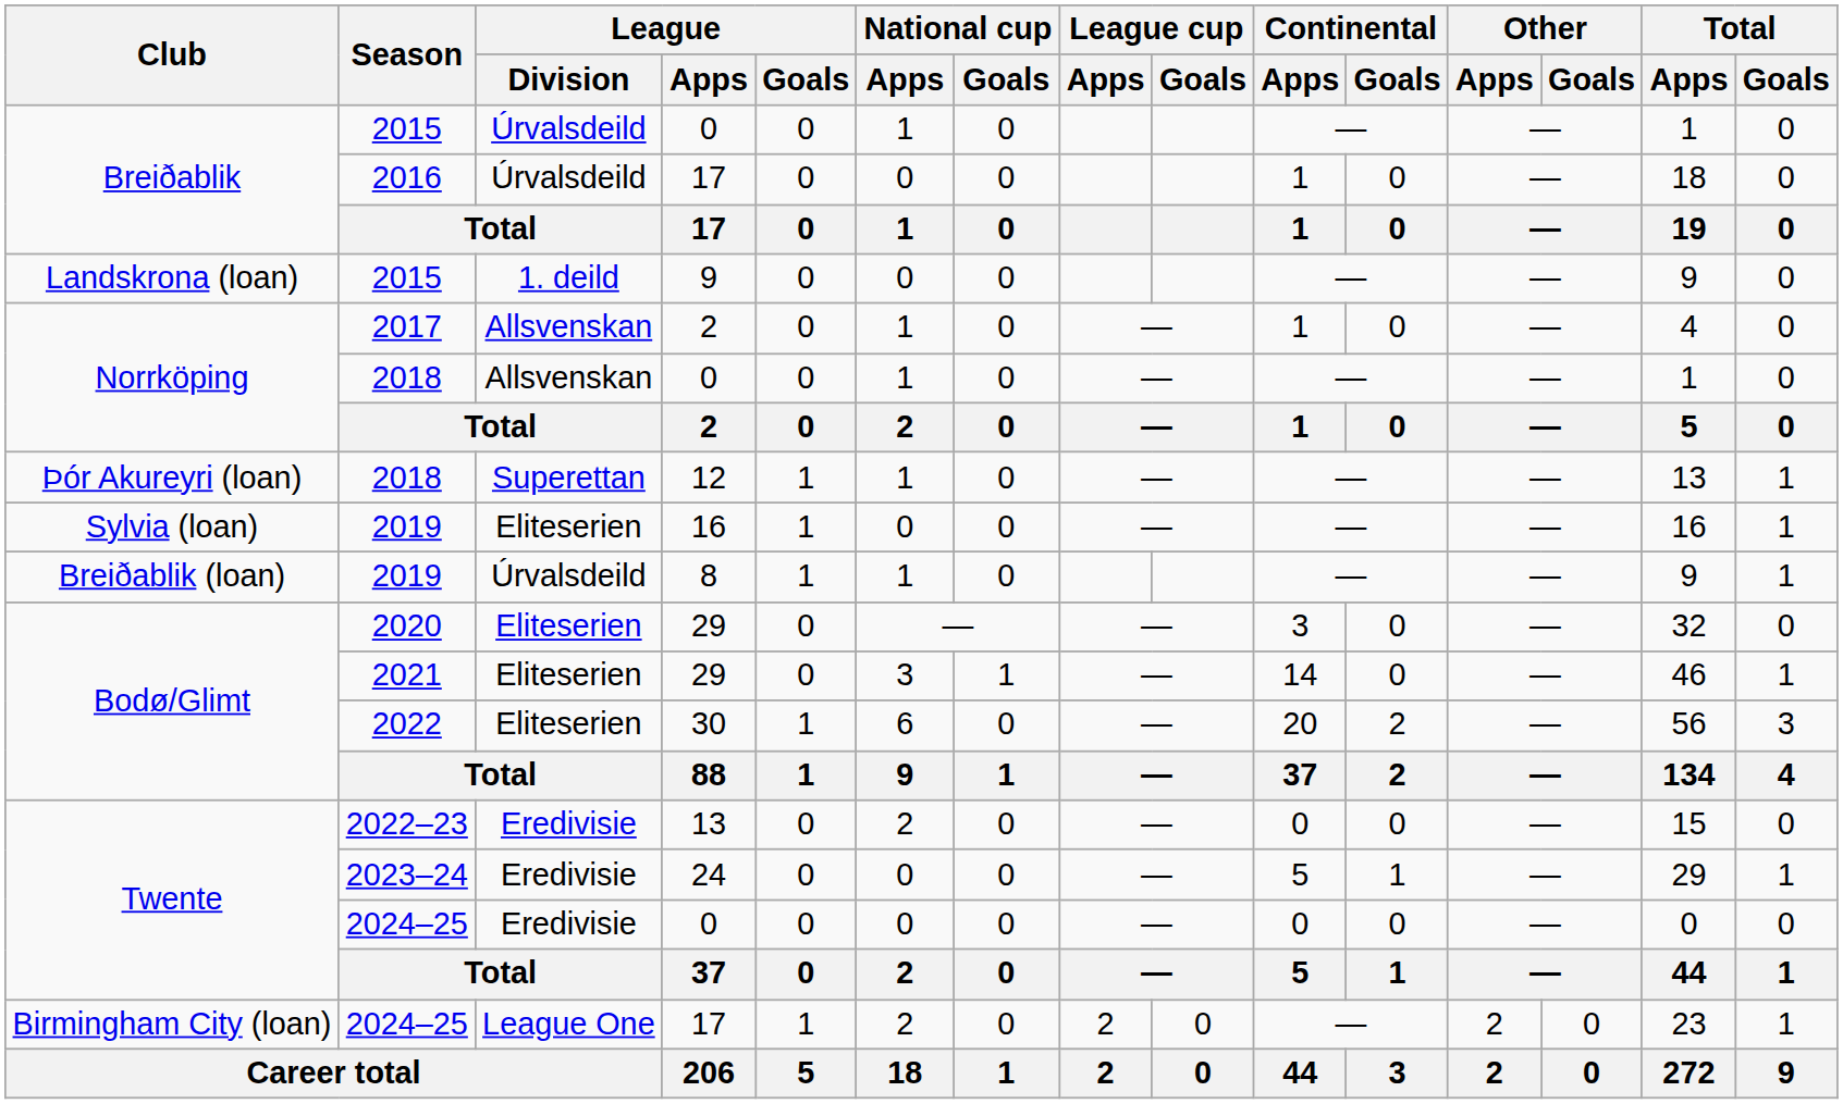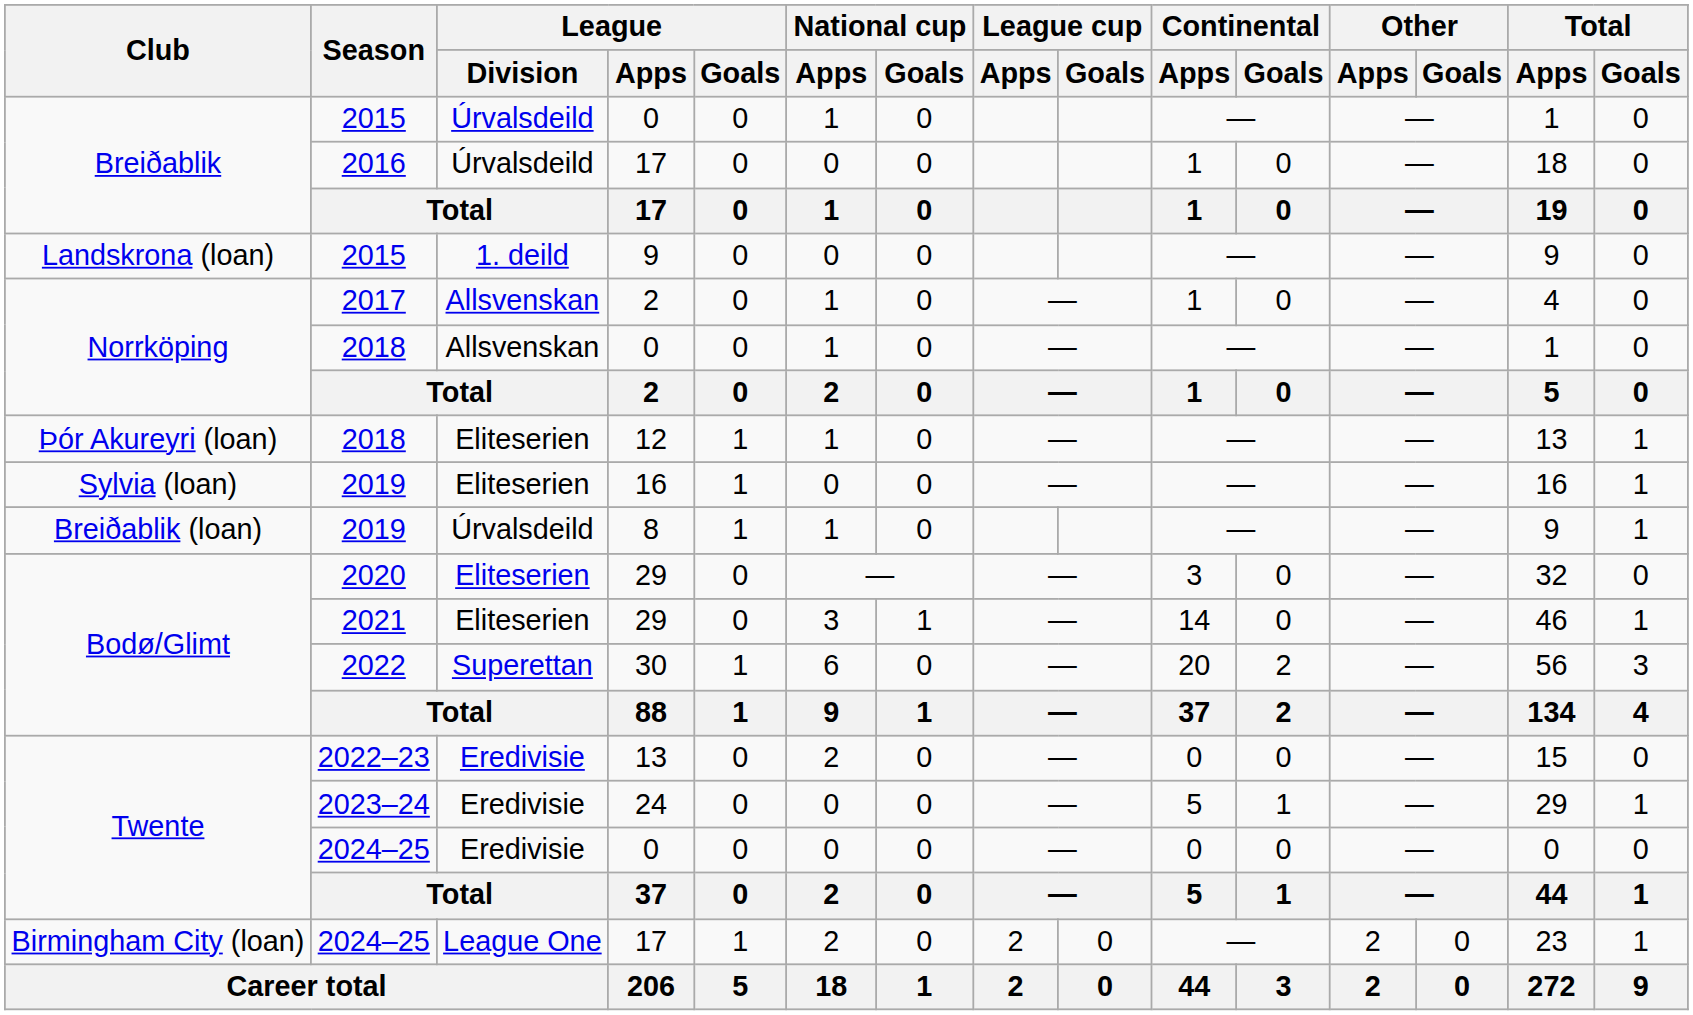2018 / 12 | League / Division: Superettan -> Eliteserien
2022 | League / Division: Eliteserien -> Superettan
